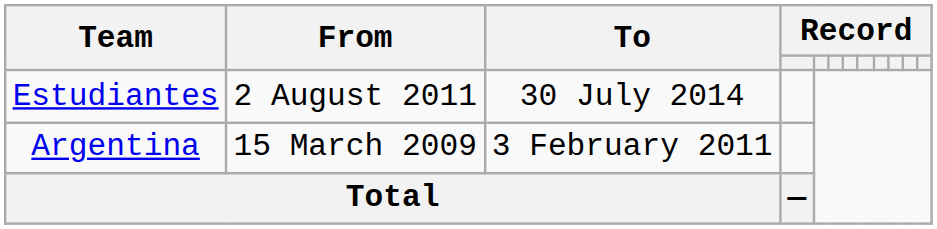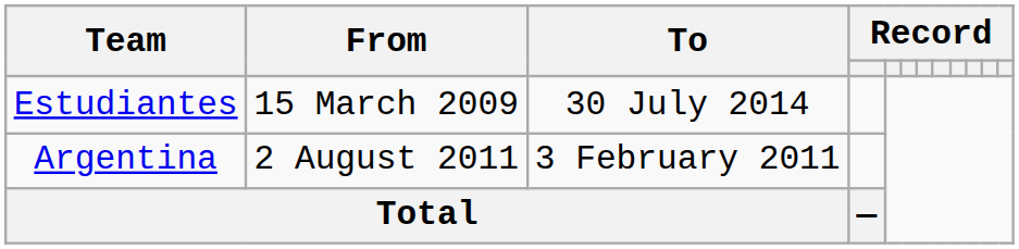Estudiantes | From: 2 August 2011 -> 15 March 2009
Argentina | From: 15 March 2009 -> 2 August 2011
